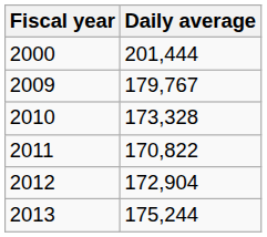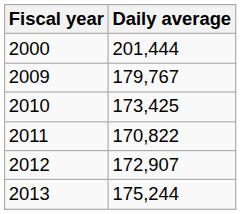2010 | Daily average: 173,328 -> 173,425
2012 | Daily average: 172,904 -> 172,907
